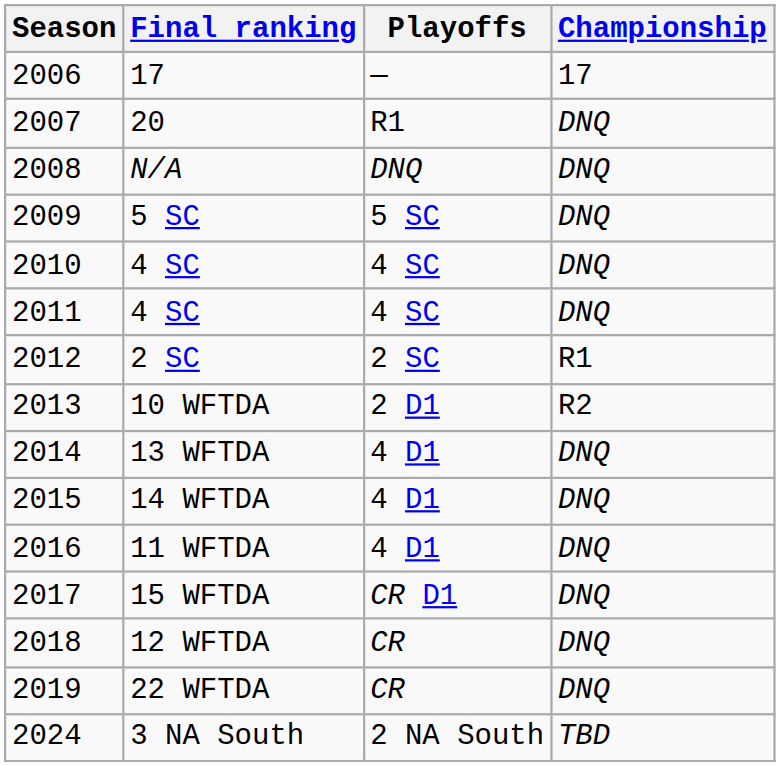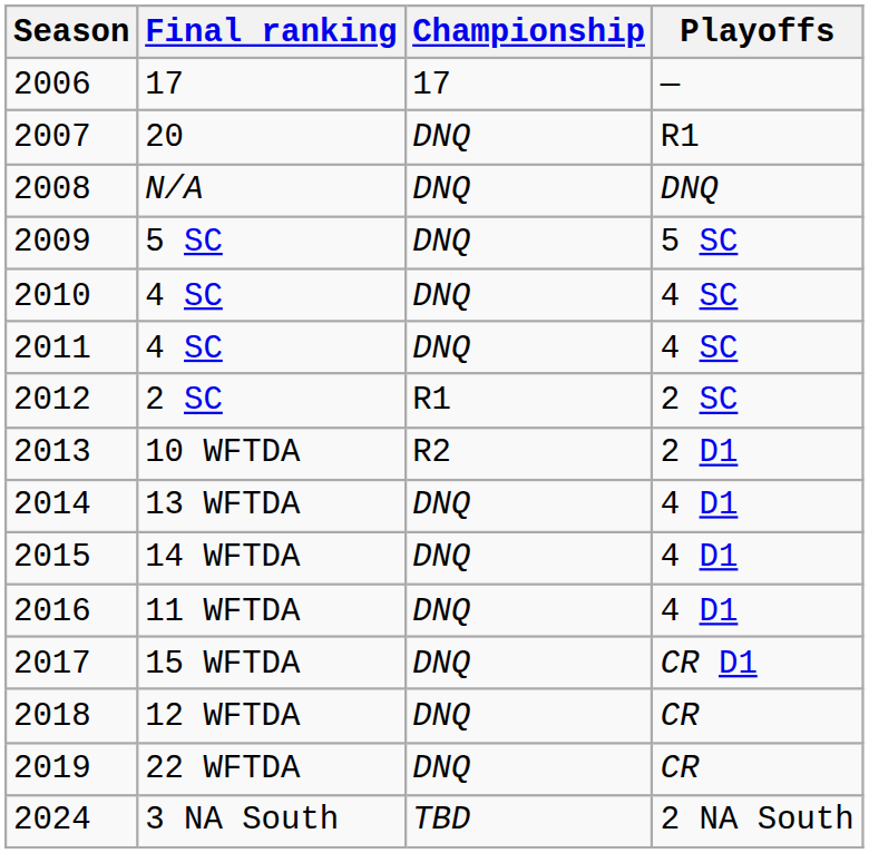columns swapped: Playoffs <-> Championship
